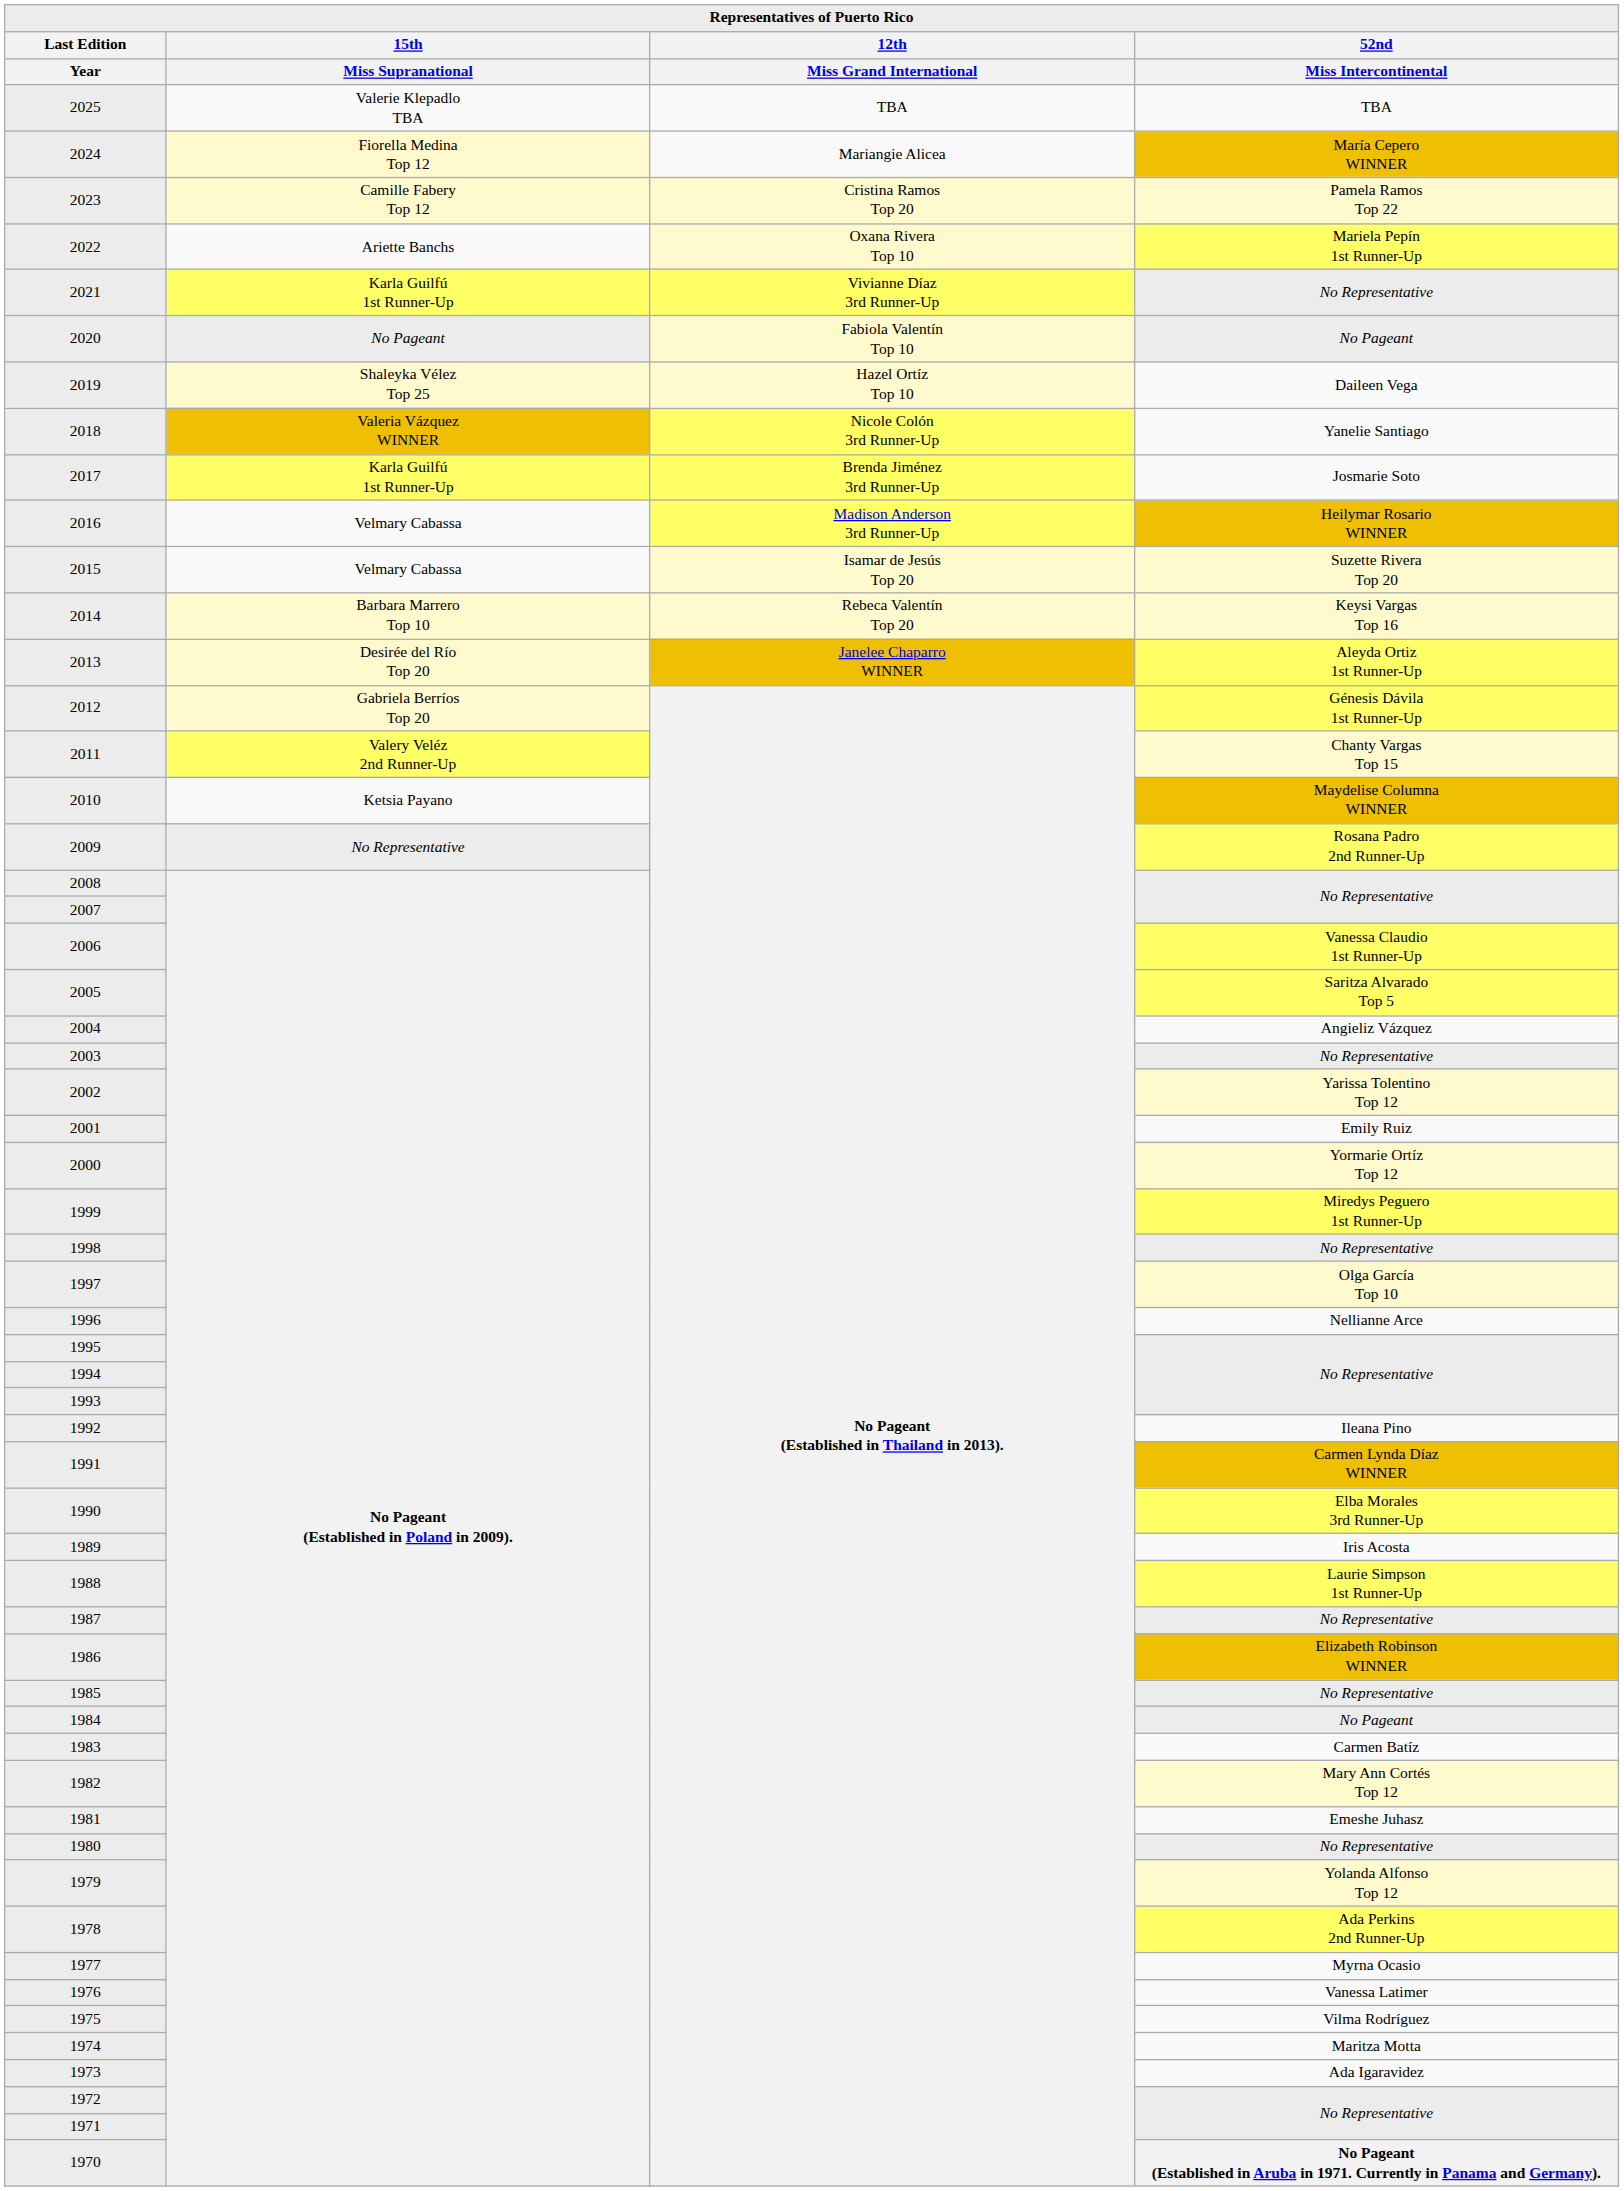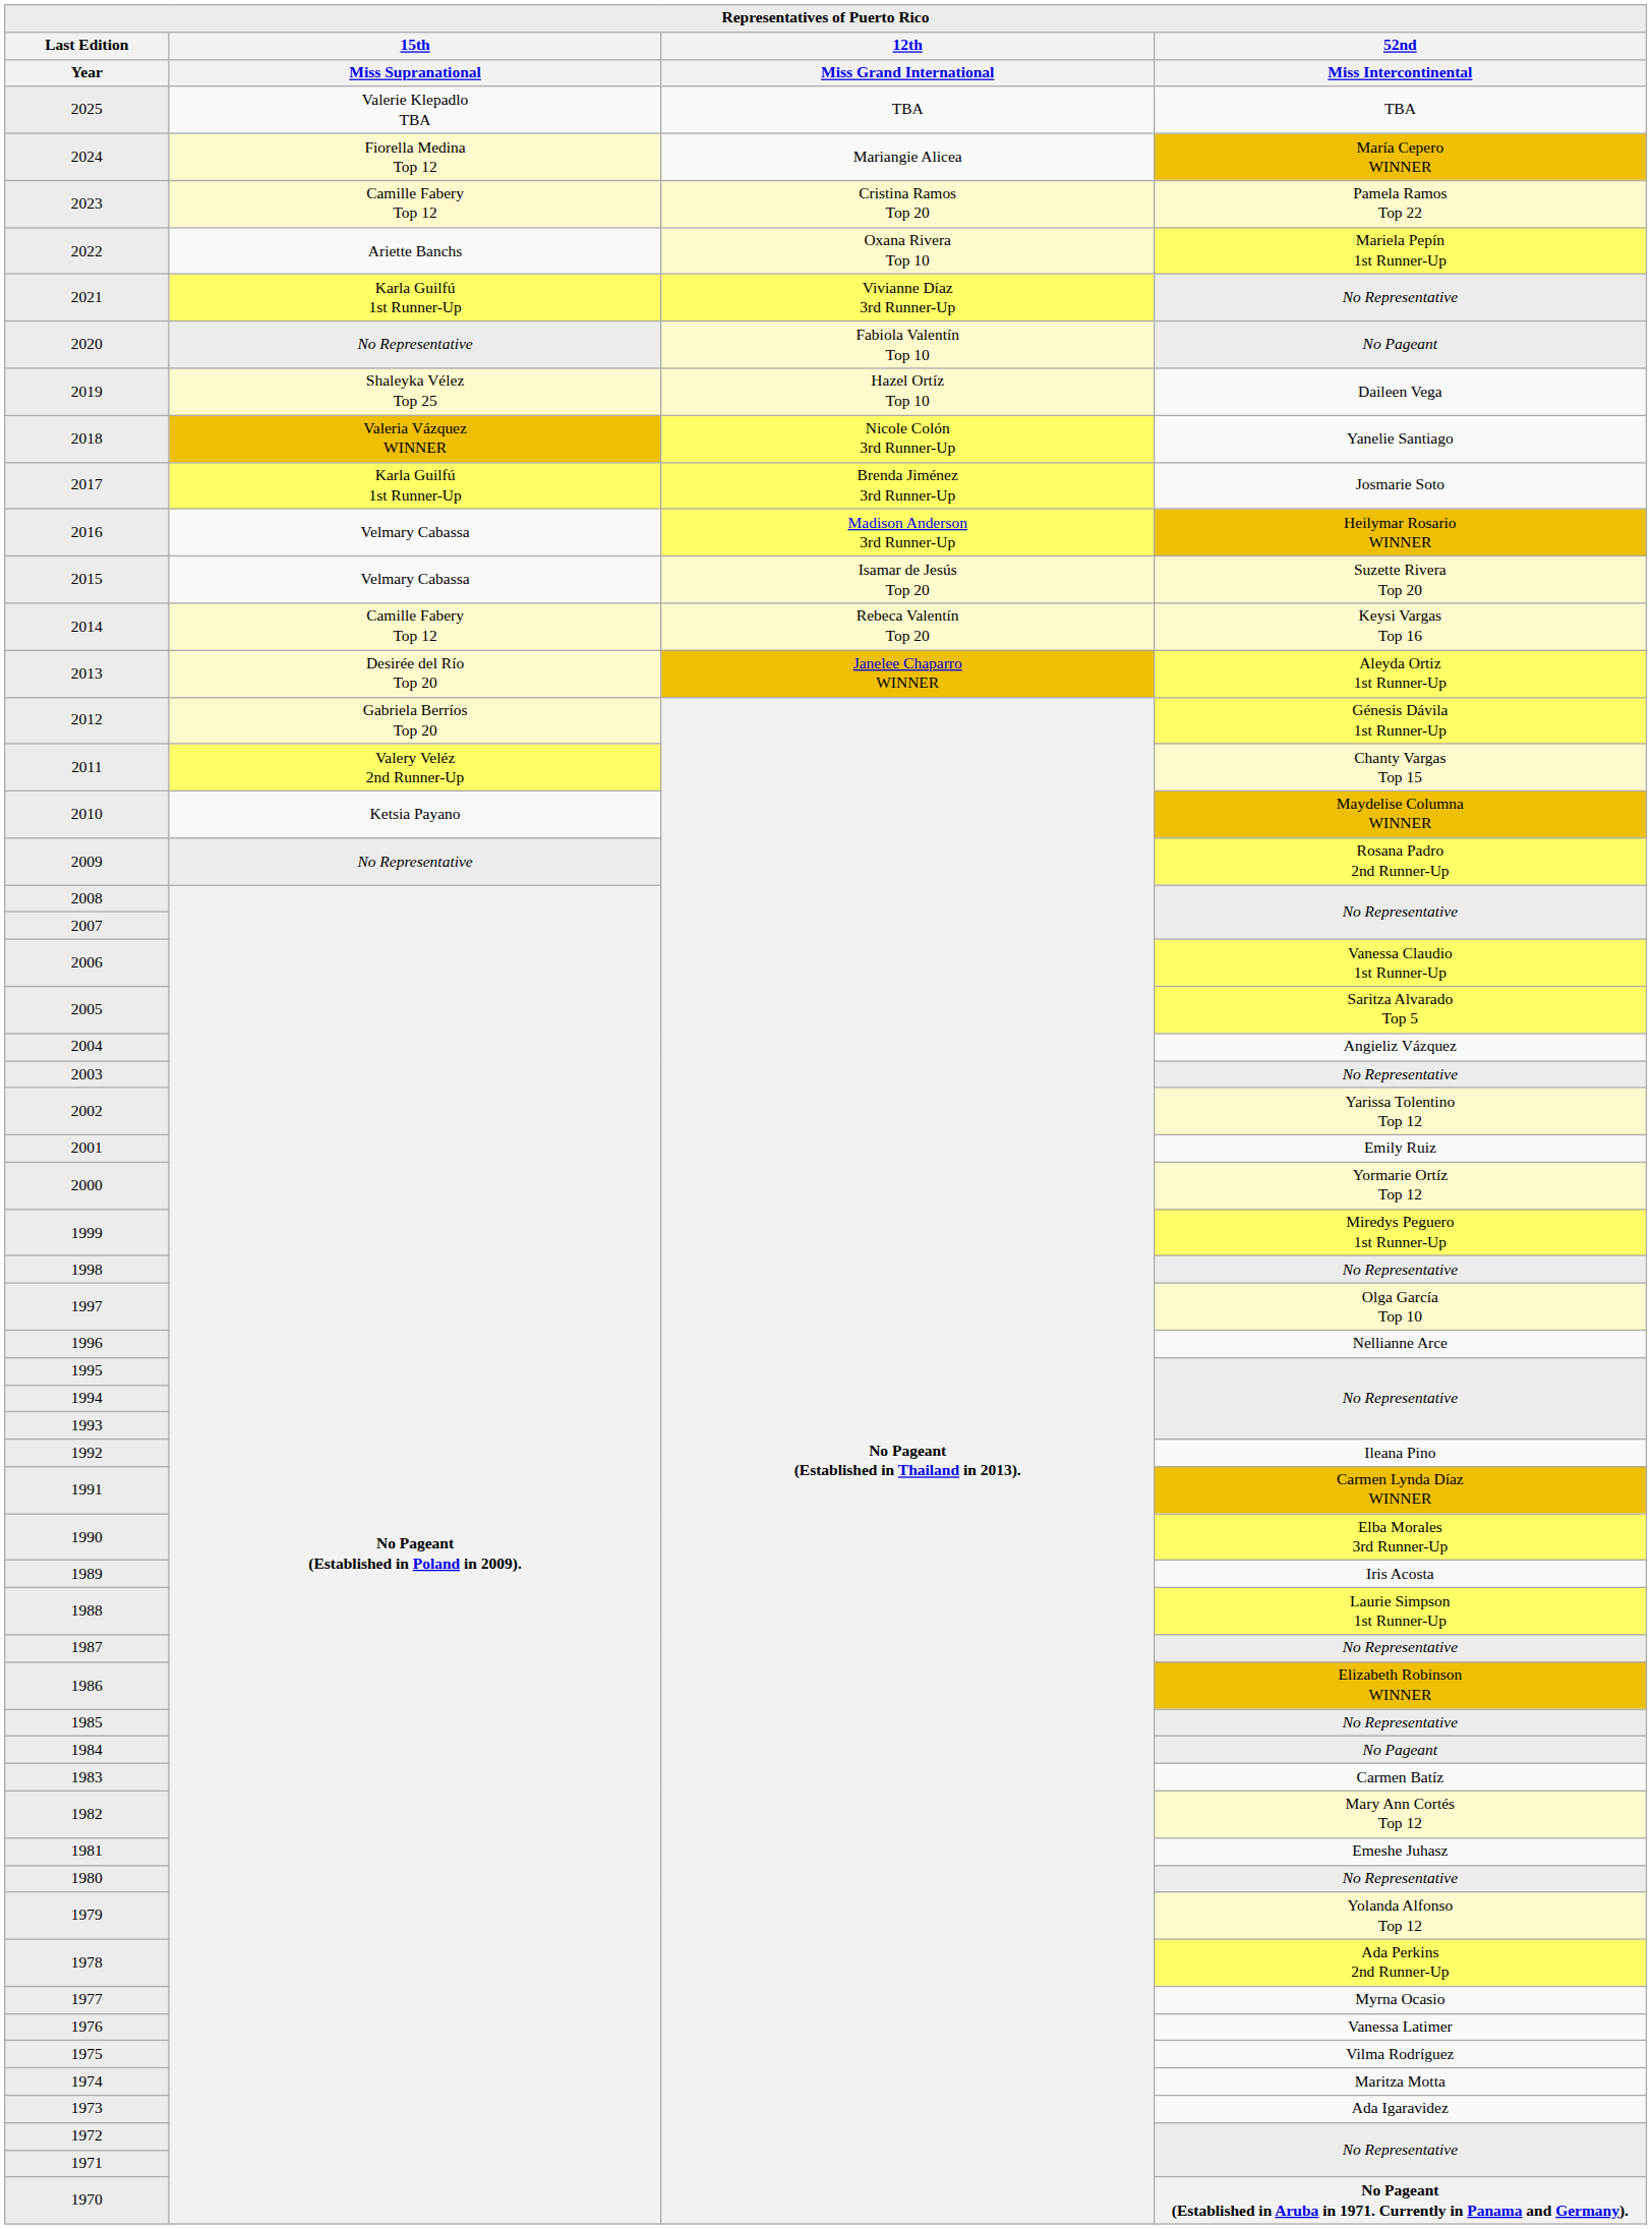2020 | 15th / Miss Supranational: No Pageant -> No Representative
2014 | 15th / Miss Supranational: Barbara Marrero Top 10 -> Camille Fabery Top 12
